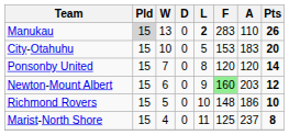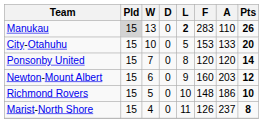City-Otahuhu | A: 183 -> 133
Newton-Mount Albert | F: lightgreen background -> no background
Marist-North Shore | F: 125 -> 126
